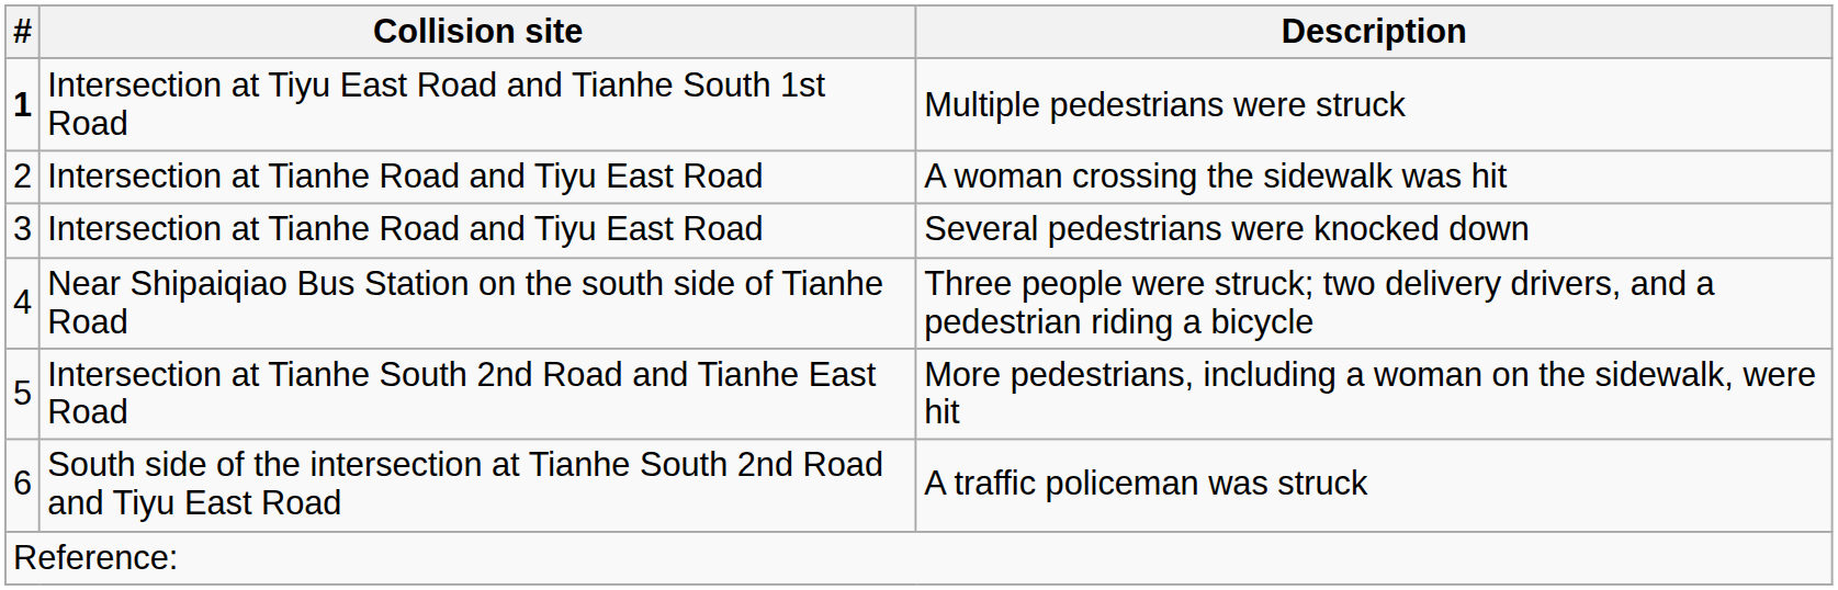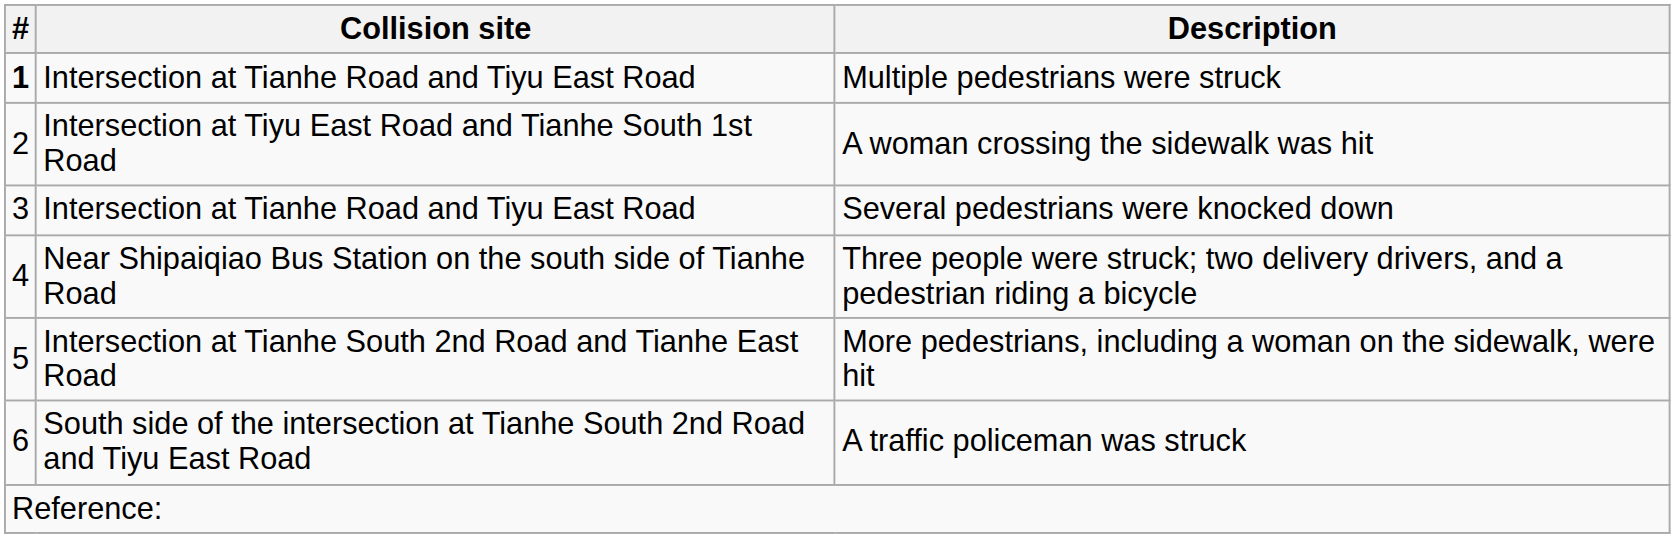Multiple pedestrians were struck | Collision site: Intersection at Tiyu East Road and Tianhe South 1st Road -> Intersection at Tianhe Road and Tiyu East Road
A woman crossing the sidewalk was hit | Collision site: Intersection at Tianhe Road and Tiyu East Road -> Intersection at Tiyu East Road and Tianhe South 1st Road
